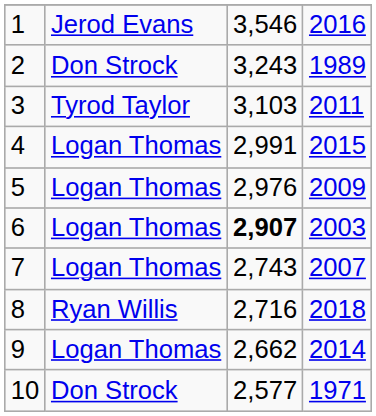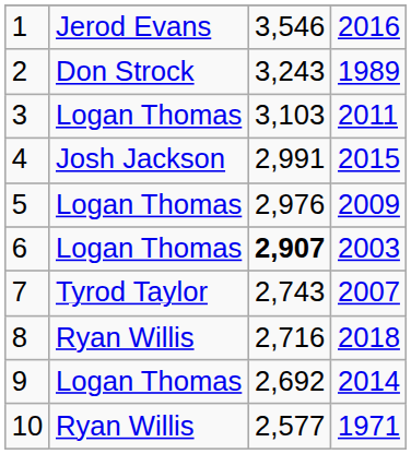3 | column 2: Tyrod Taylor -> Logan Thomas
4 | column 2: Logan Thomas -> Josh Jackson
7 | column 2: Logan Thomas -> Tyrod Taylor
9 | column 3: 2,662 -> 2,692
10 | column 2: Don Strock -> Ryan Willis
